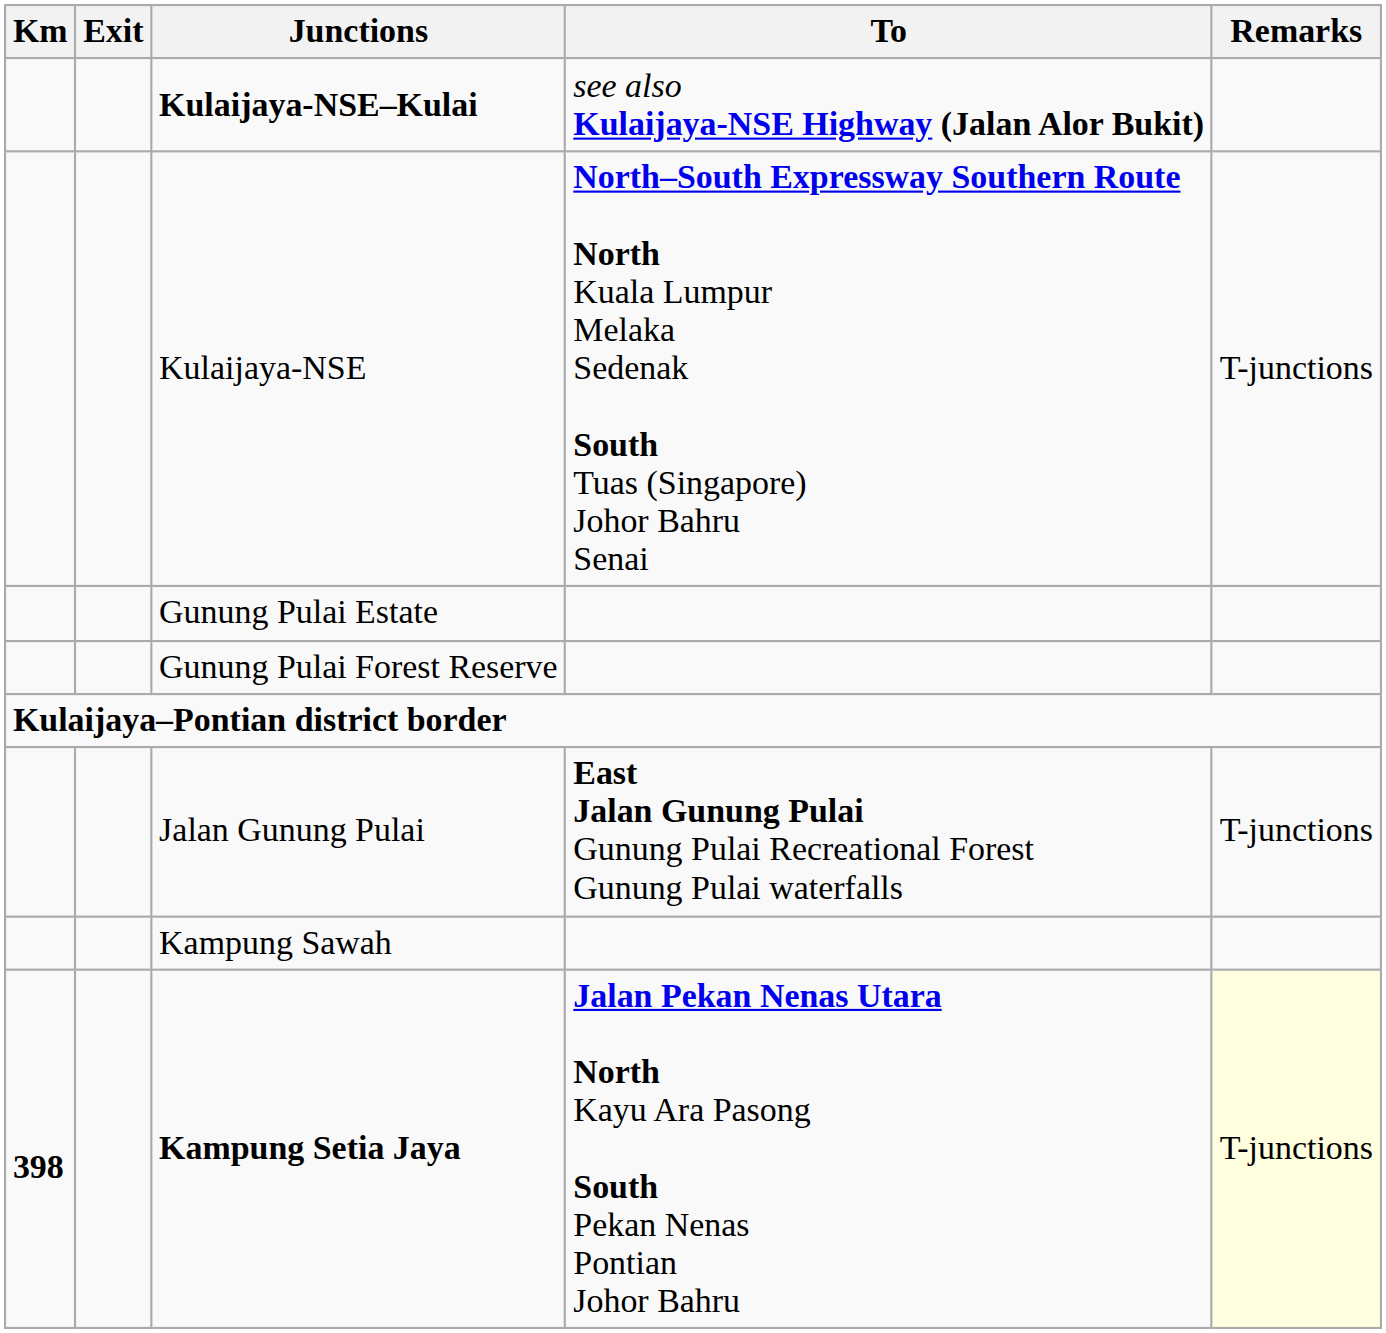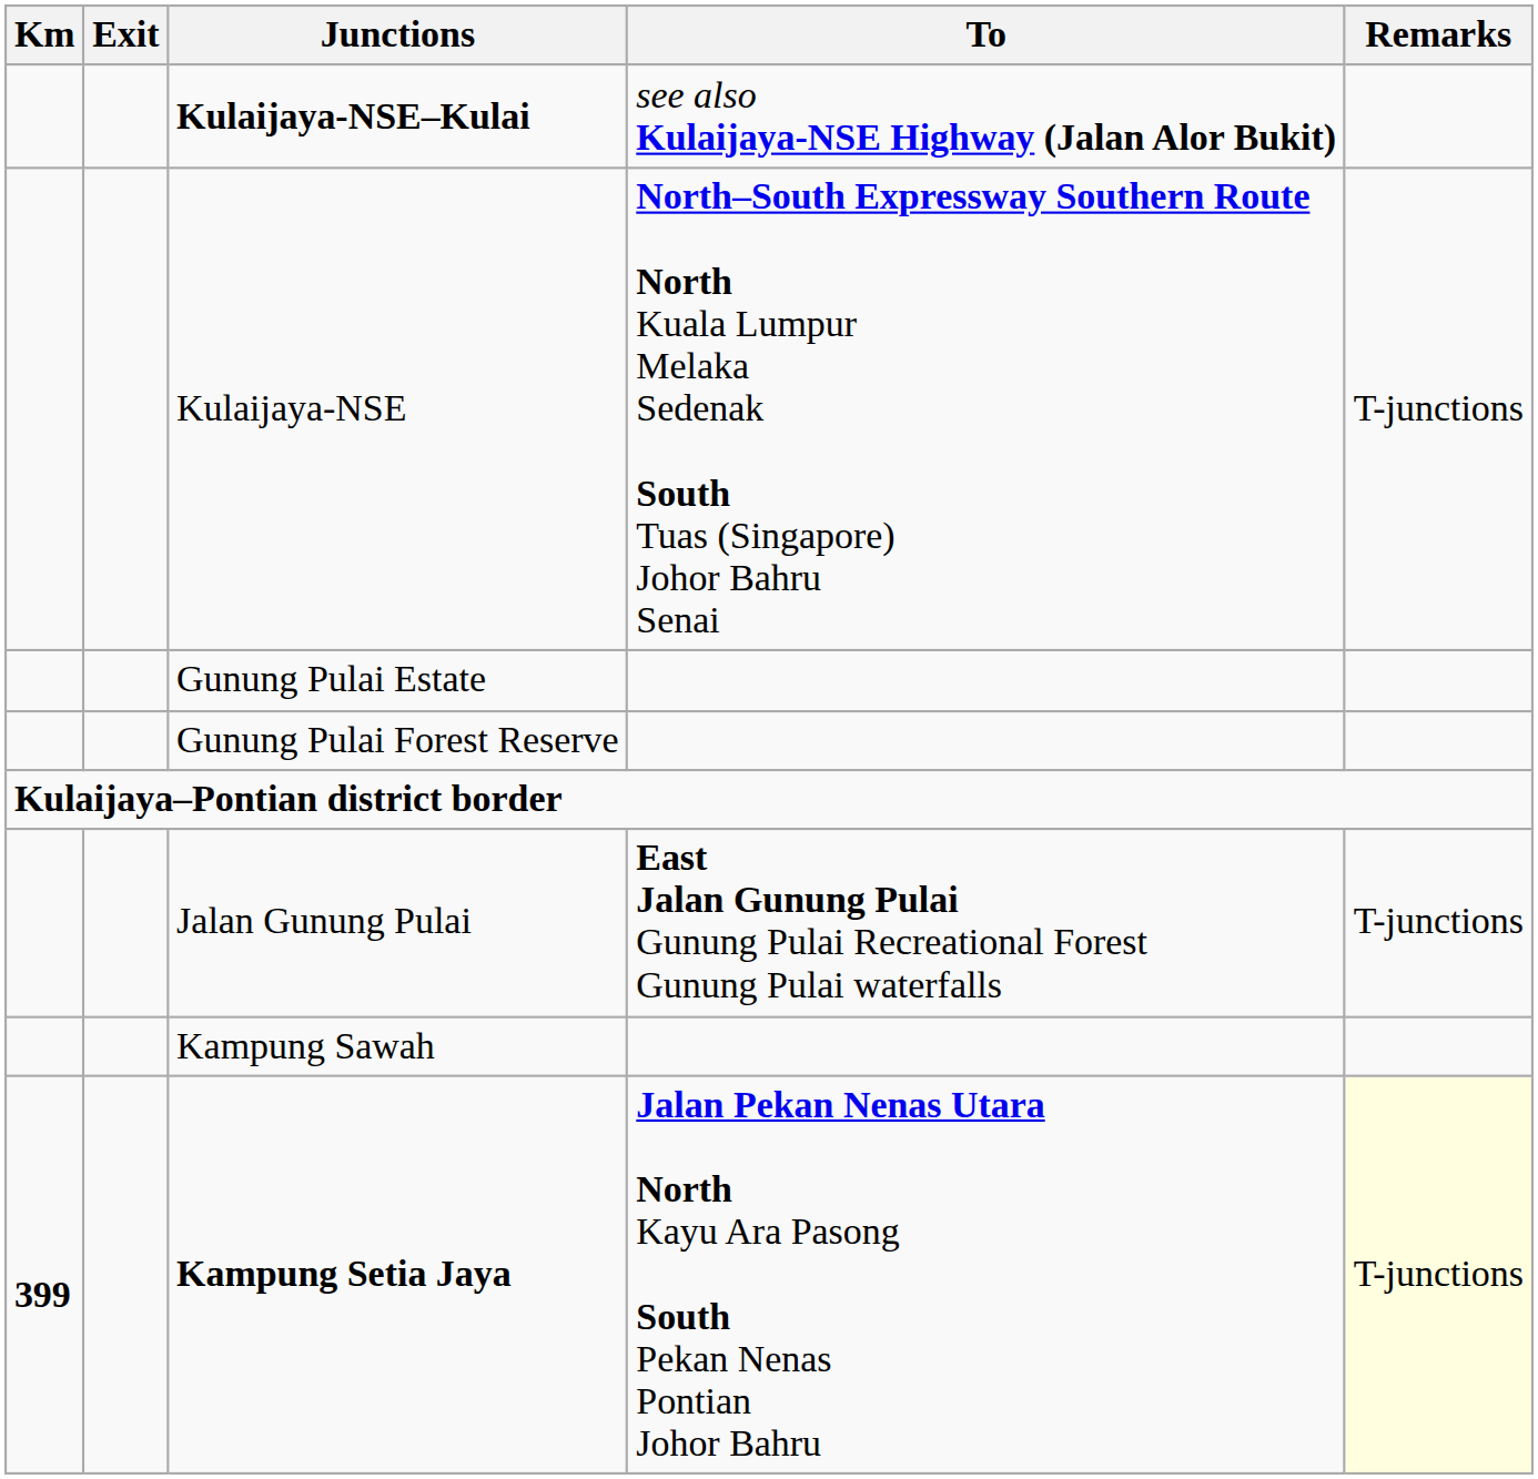Kampung Setia Jaya | Km: 398 -> 399
